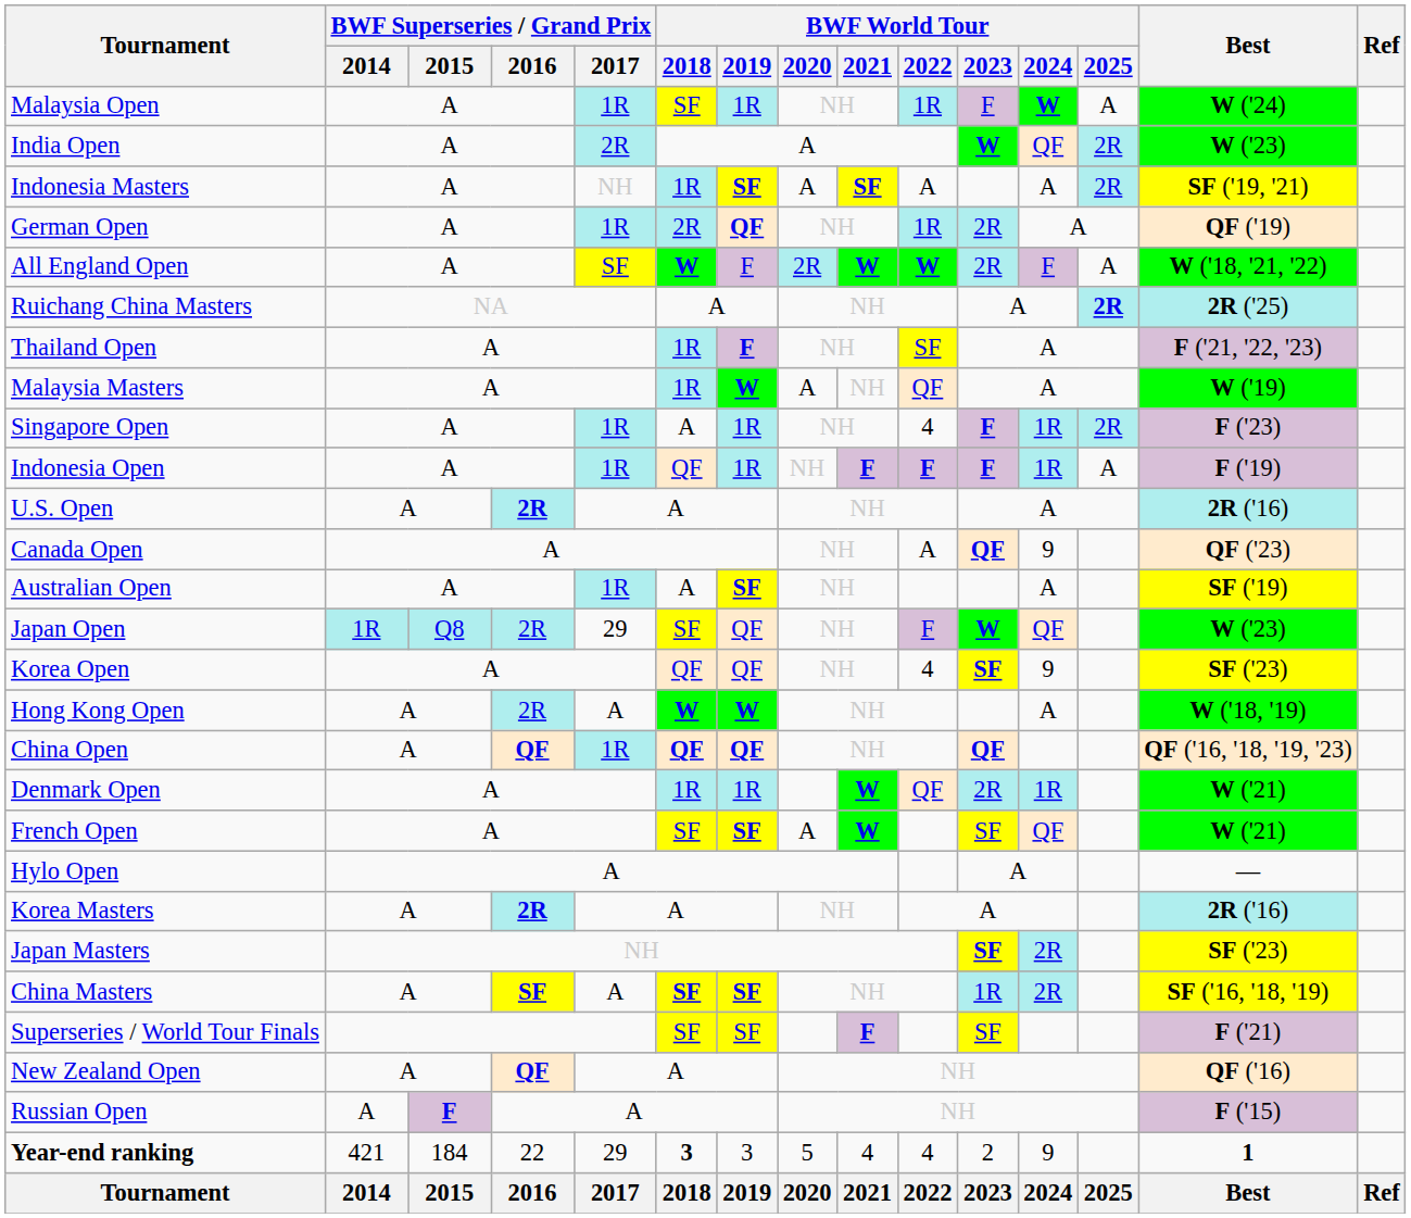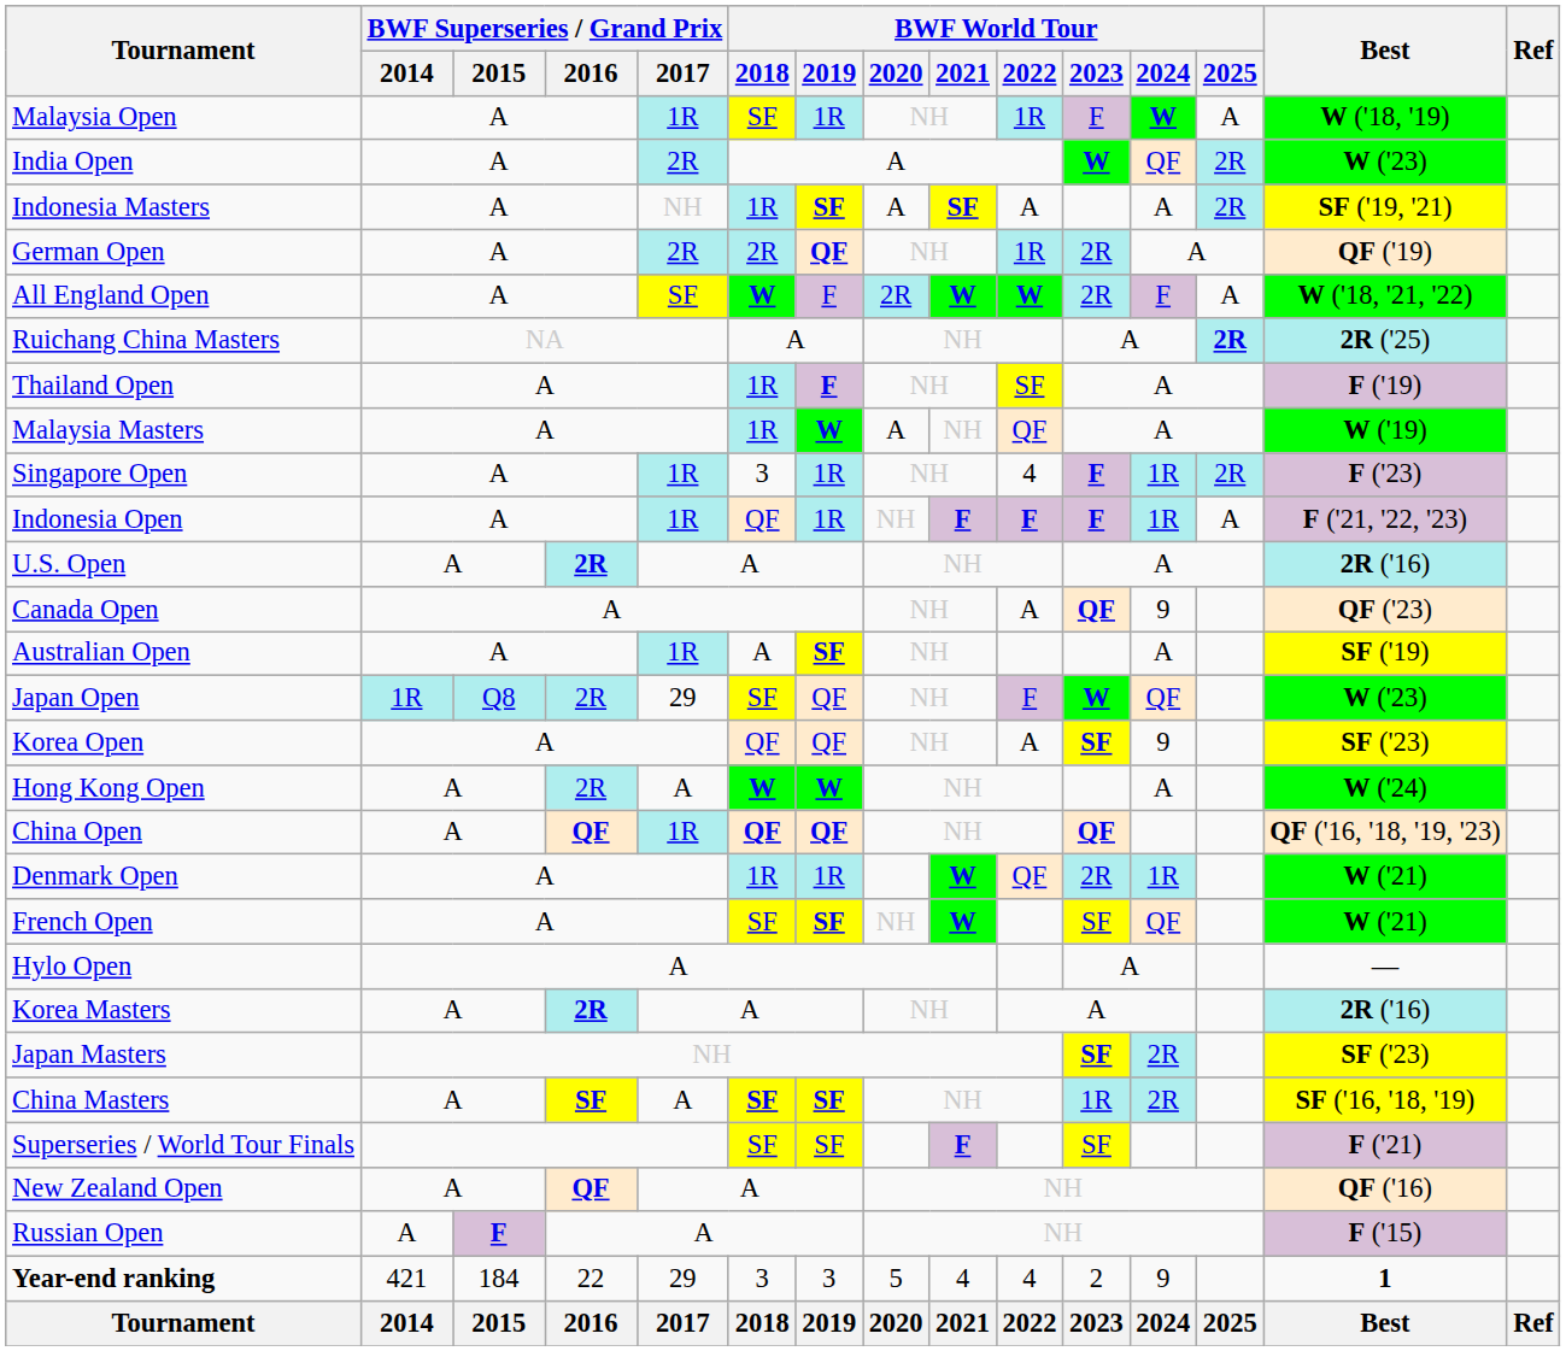Malaysia Open | Best: W ('24) -> W ('18, '19)
German Open | BWF Superseries / Grand Prix / 2017: 1R -> 2R
Thailand Open | Best: F ('21, '22, '23) -> F ('19)
Singapore Open | BWF World Tour / 2018: A -> 3
Indonesia Open | Best: F ('19) -> F ('21, '22, '23)
Korea Open | BWF World Tour / 2022: 4 -> A
Hong Kong Open | Best: W ('18, '19) -> W ('24)
French Open | BWF World Tour / 2020: A -> NH
Year-end ranking | BWF World Tour / 2018: bold -> normal
